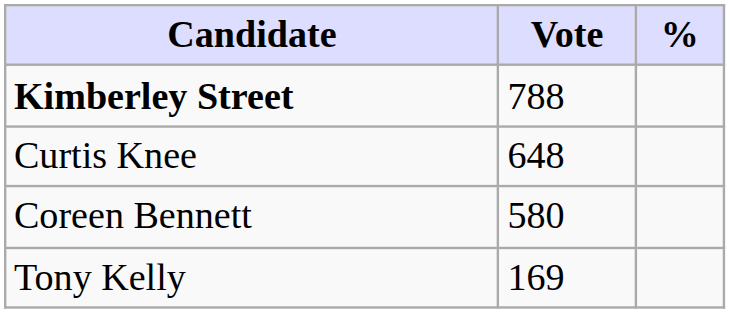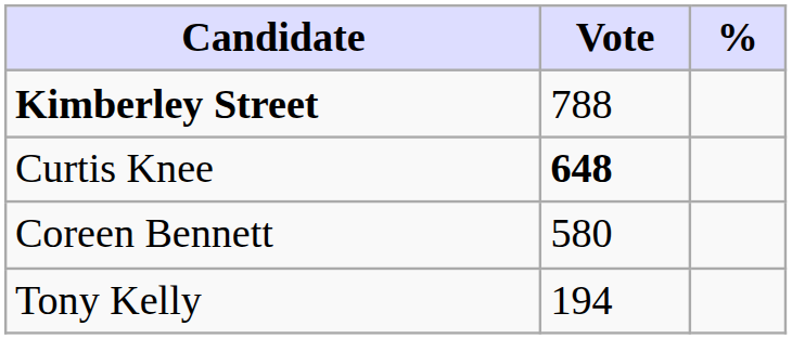Curtis Knee | Vote: normal -> bold
Tony Kelly | Vote: 169 -> 194
